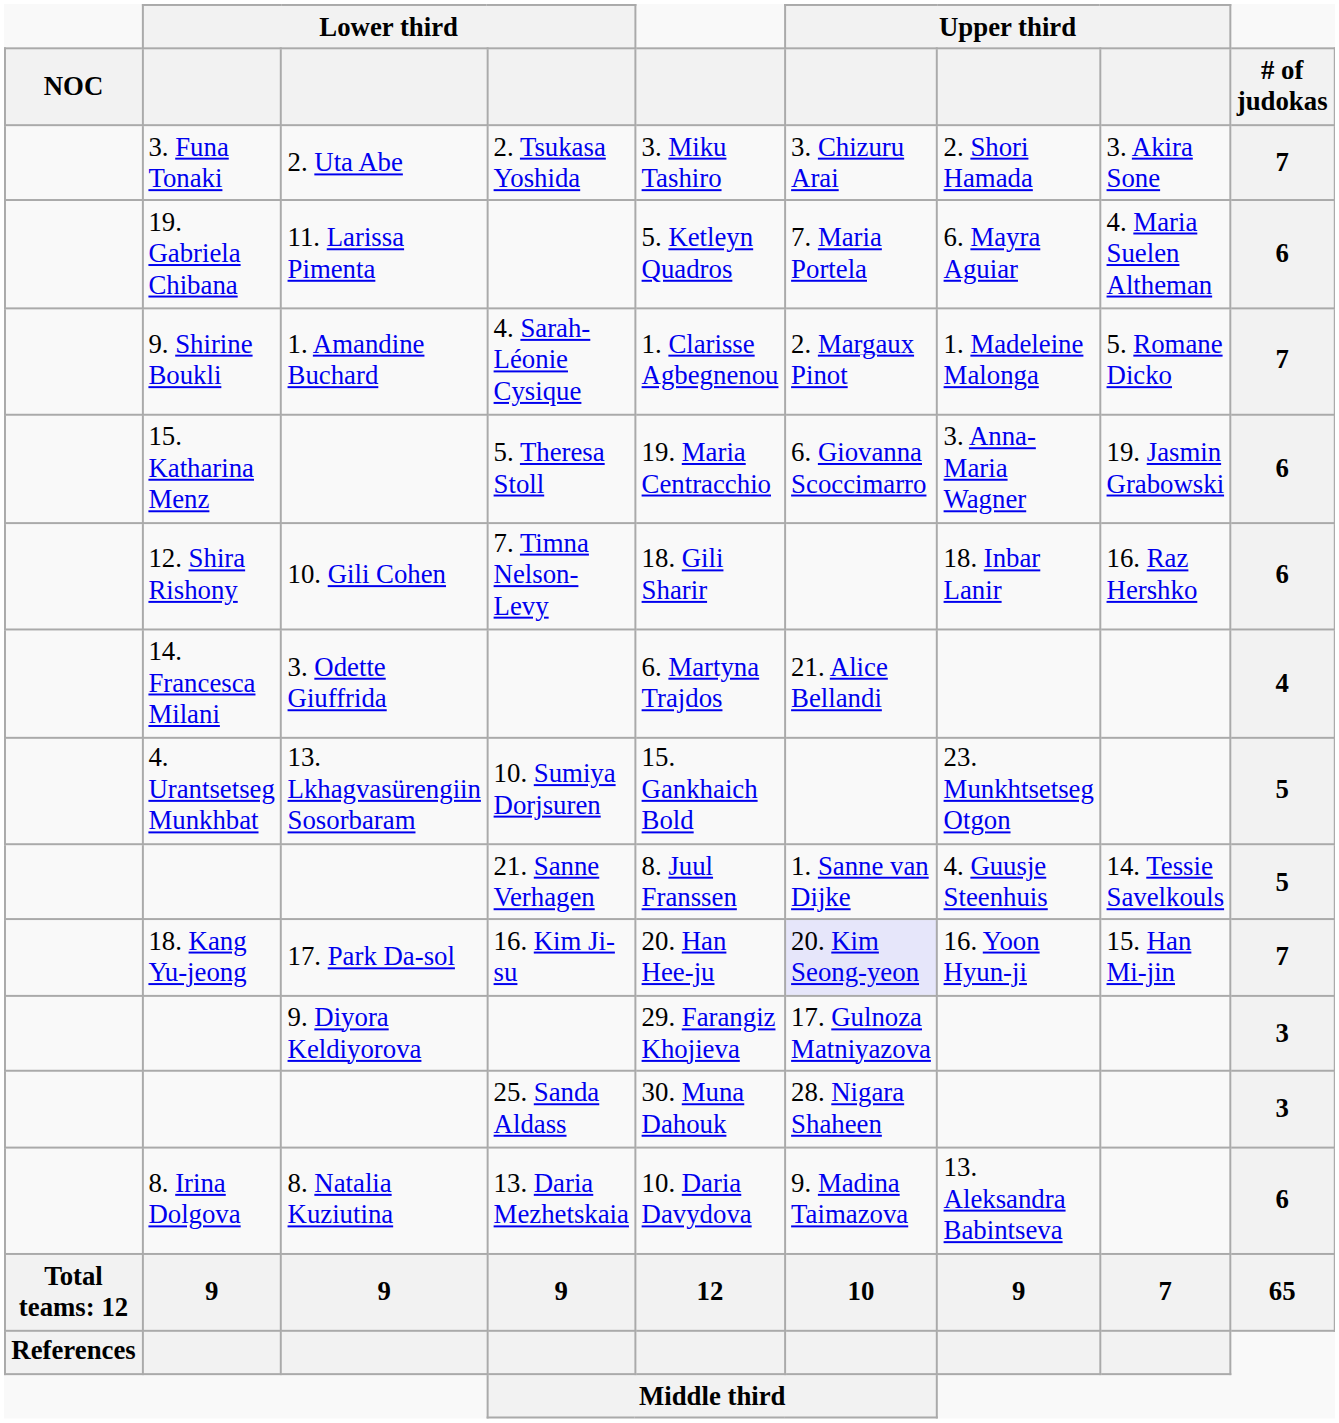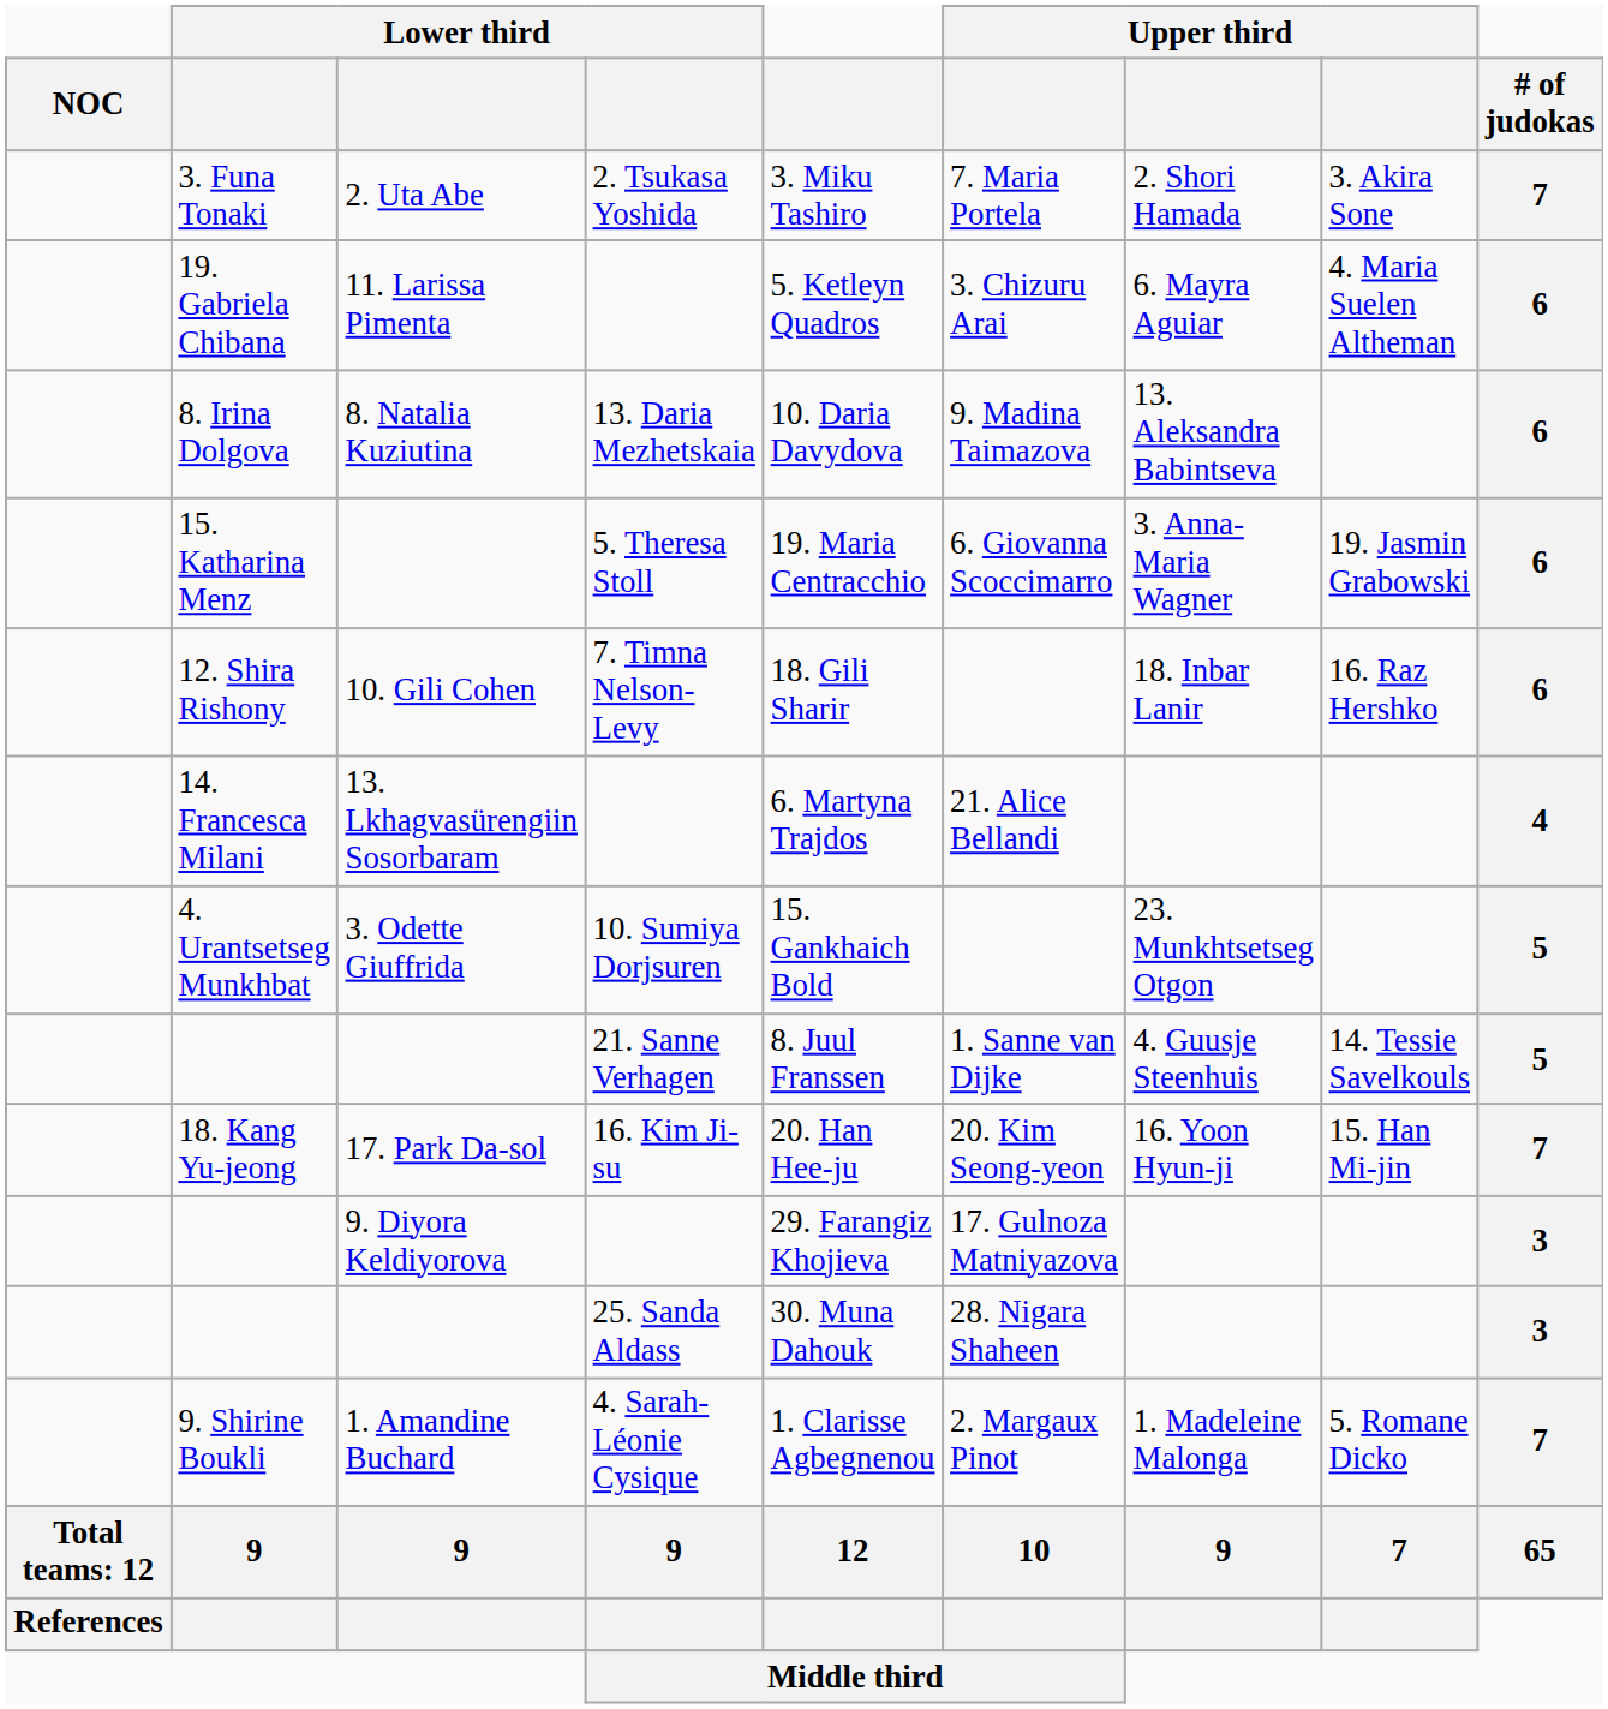3. Funa Tonaki | column 6: 3. Chizuru Arai -> 7. Maria Portela
19. Gabriela Chibana | column 6: 7. Maria Portela -> 3. Chizuru Arai
rows swapped: 9. Shirine Boukli <-> 8. Irina Dolgova
14. Francesca Milani | column 3: 3. Odette Giuffrida -> 13. Lkhagvasürengiin Sosorbaram
4. Urantsetseg Munkhbat | column 3: 13. Lkhagvasürengiin Sosorbaram -> 3. Odette Giuffrida
18. Kang Yu-jeong | column 6: lavender background -> no background
